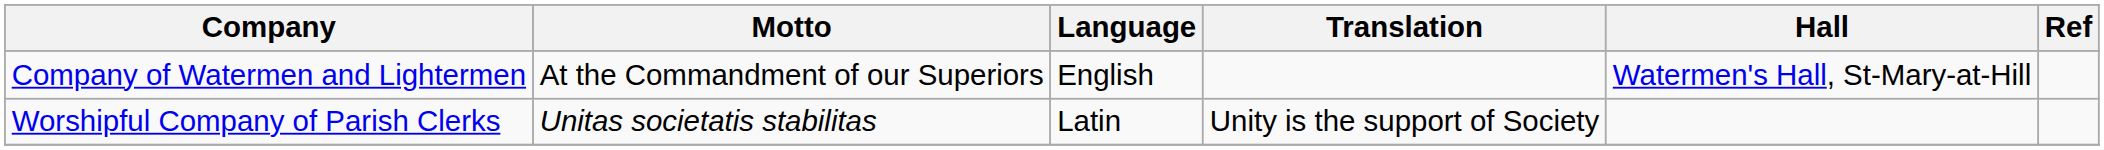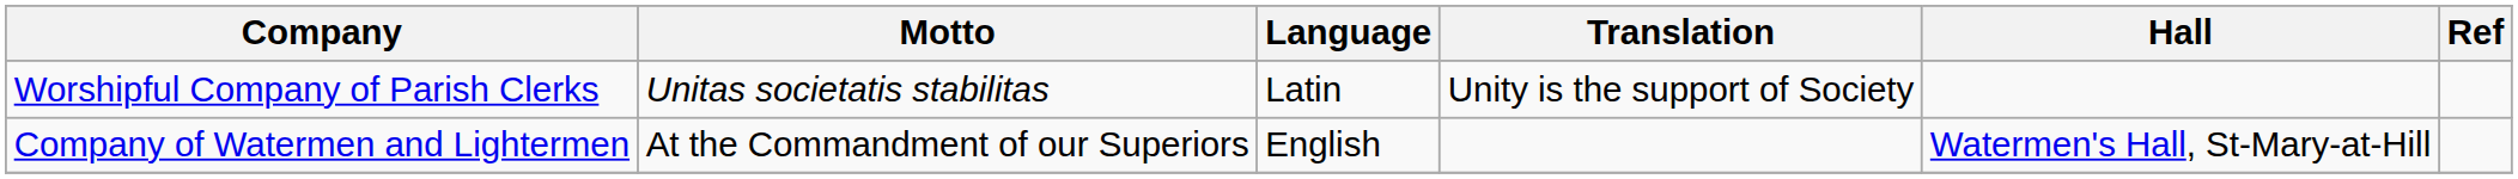rows swapped: Company of Watermen and Lightermen <-> Worshipful Company of Parish Clerks
